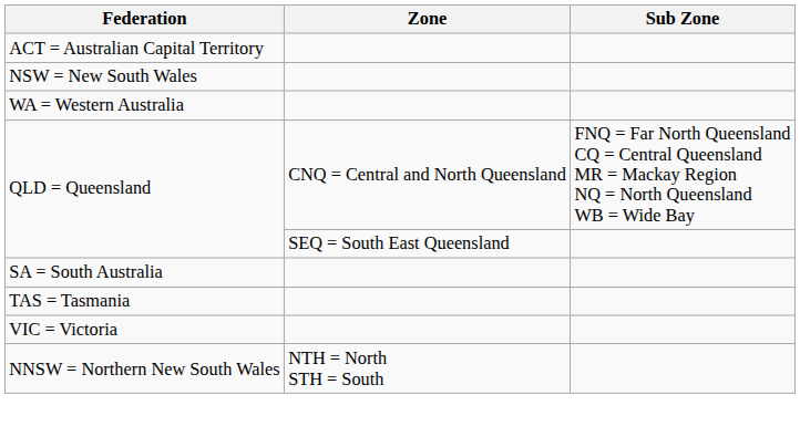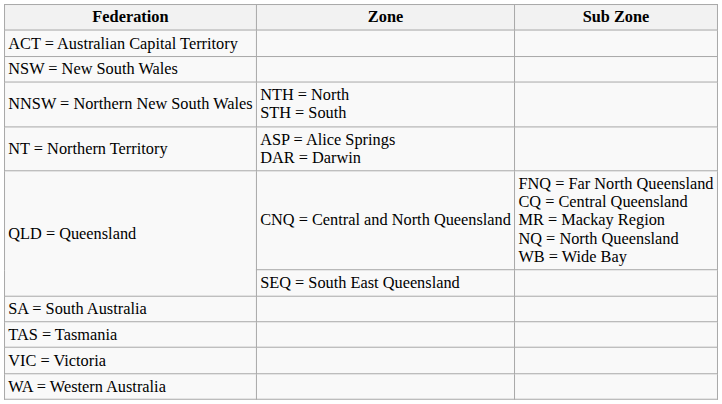rows swapped: NNSW = Northern New South Wales <-> WA = Western Australia
+ row: NT = Northern Territory | ASP = Alice Springs DAR = Darwin
